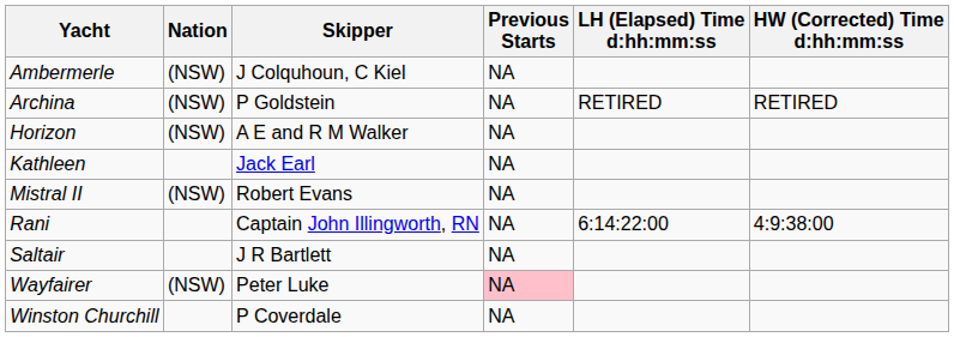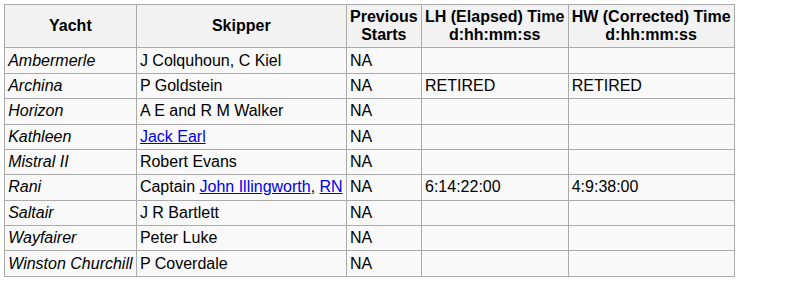- column: Nation | (NSW) | (NSW) | (NSW) | (NSW) | (NSW)
Wayfairer | Previous Starts: pink background -> no background
